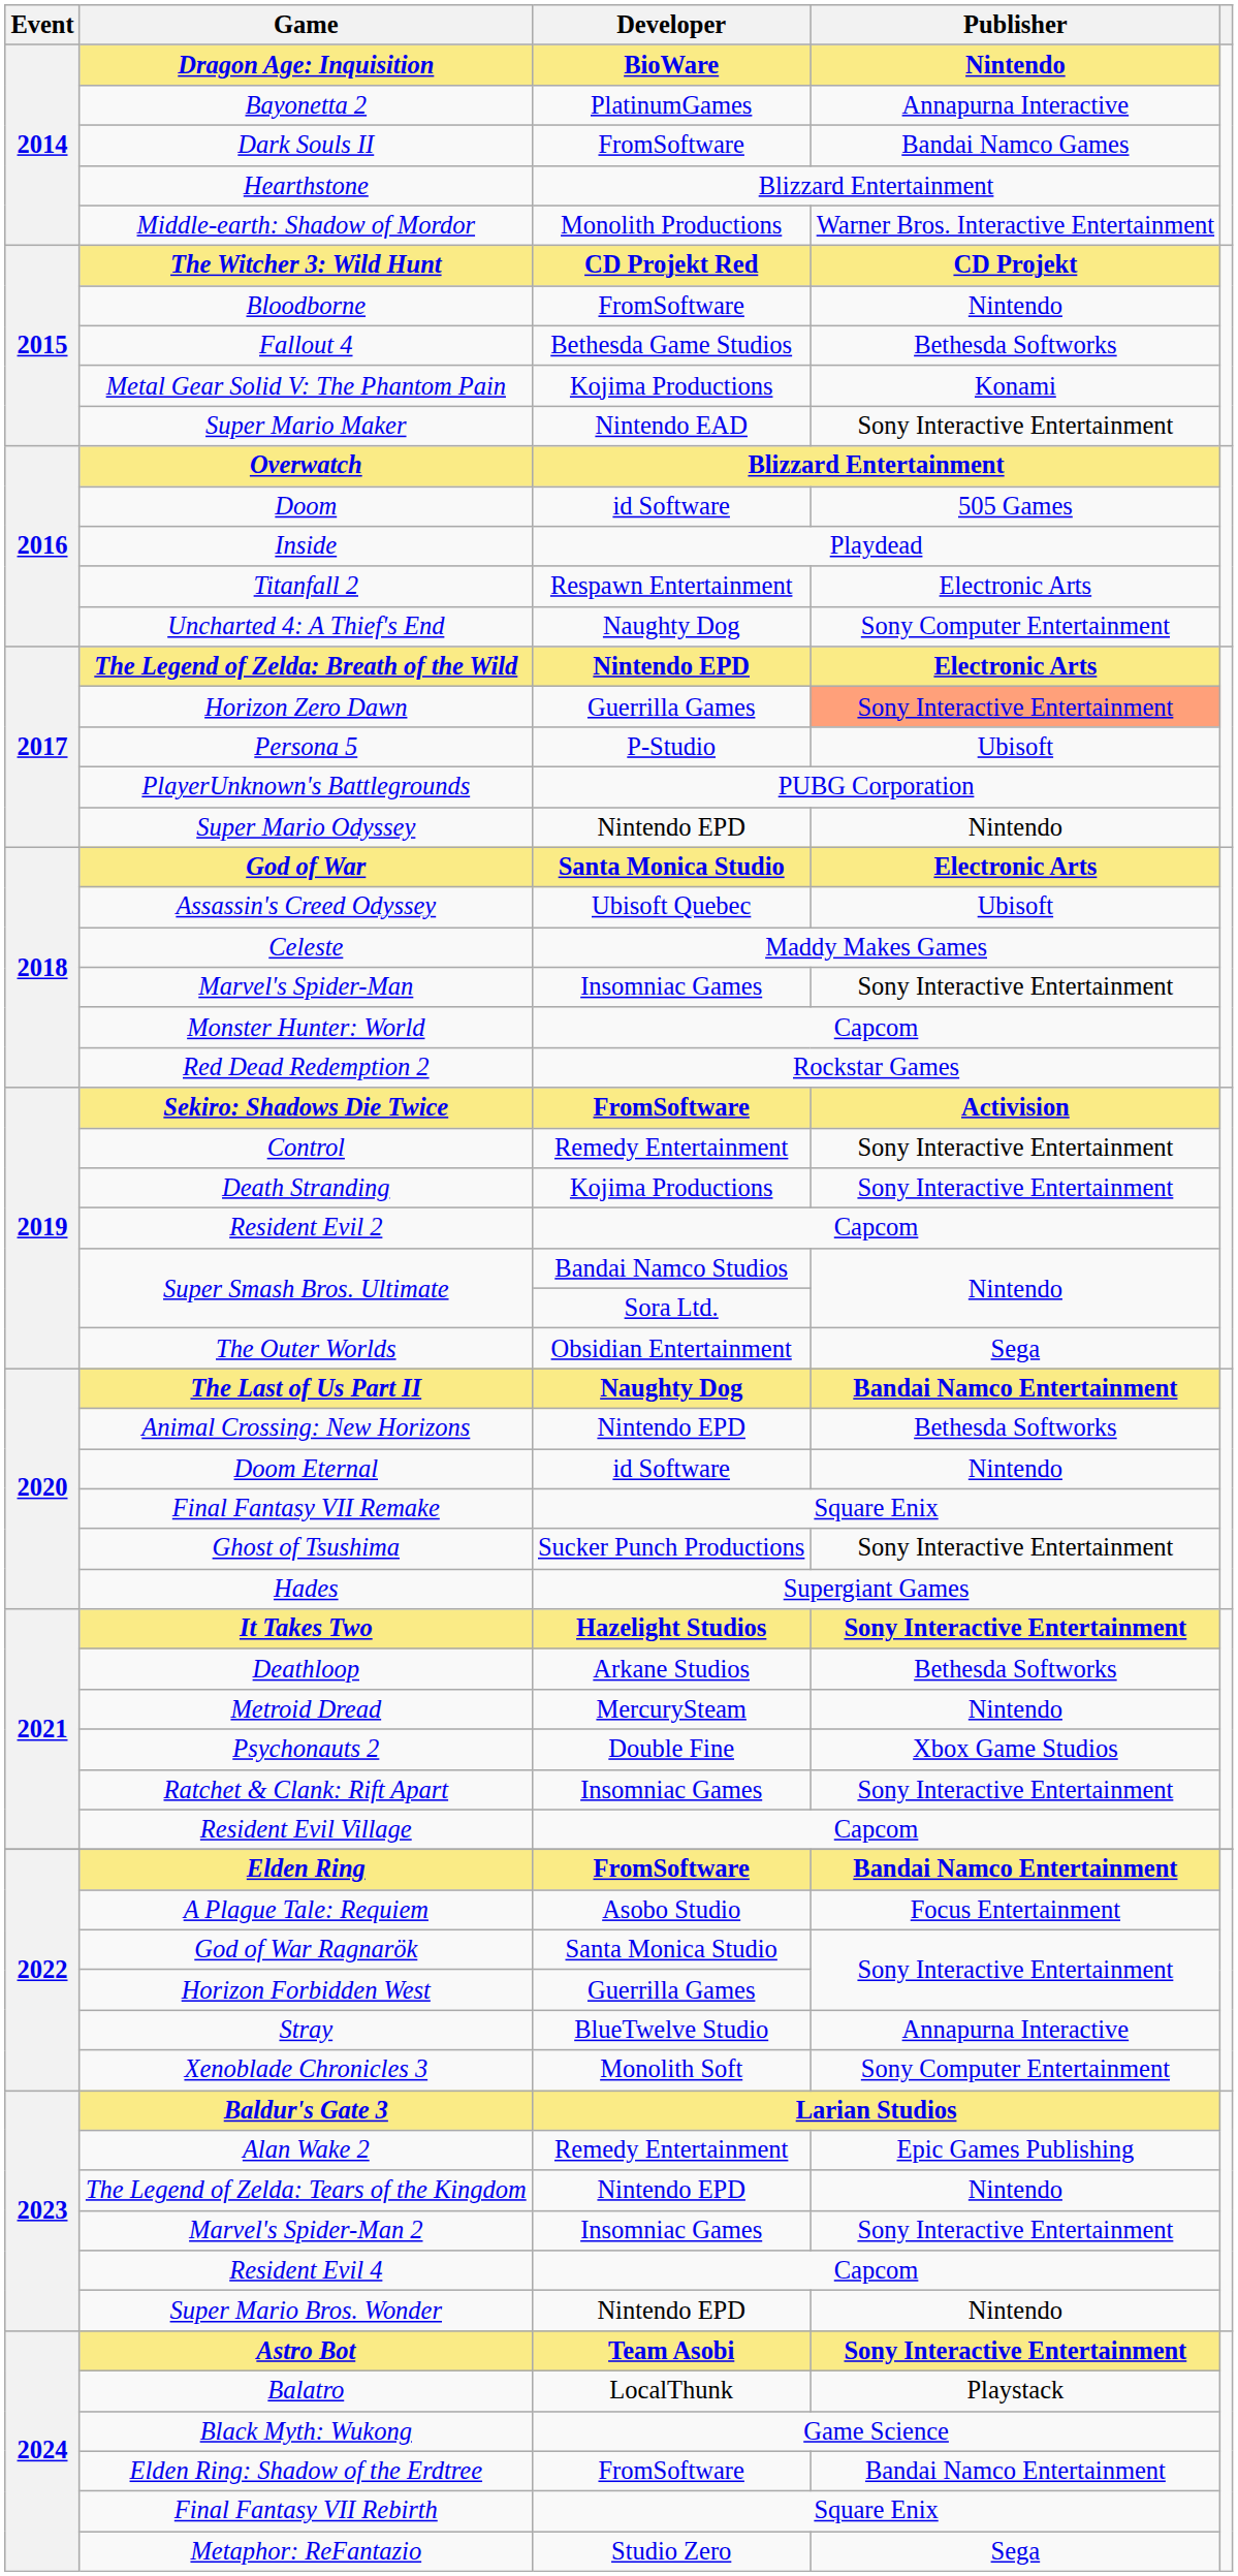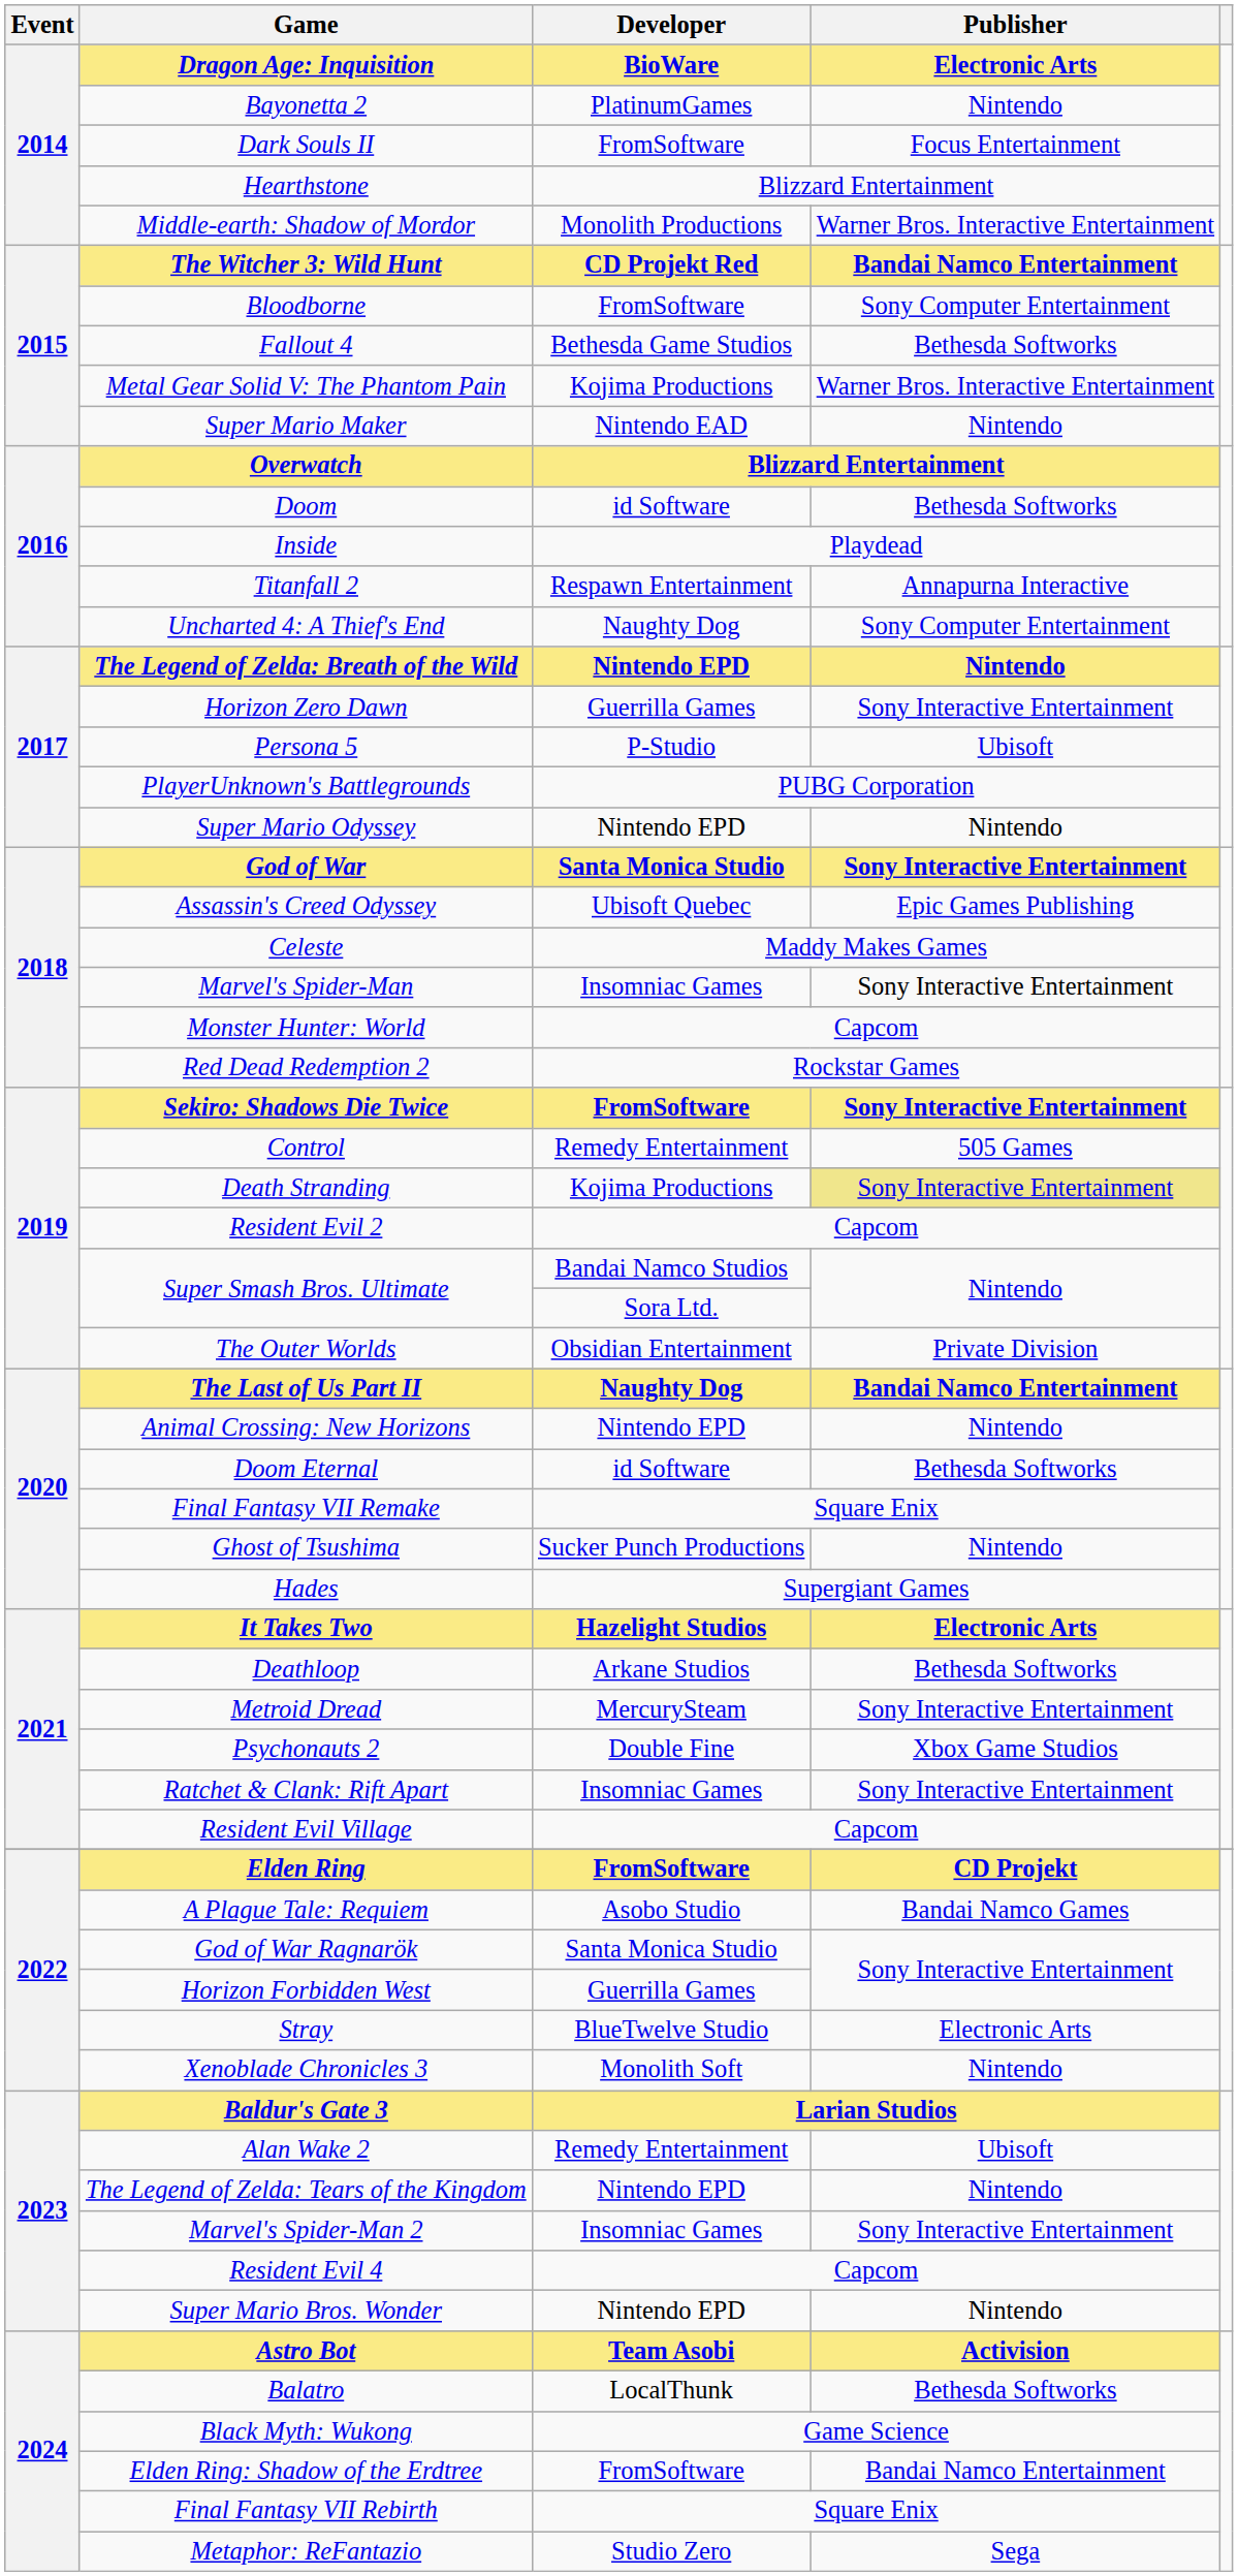Dragon Age: Inquisition | Publisher: Nintendo -> Electronic Arts
Bayonetta 2 | Publisher: Annapurna Interactive -> Nintendo
Dark Souls II | Publisher: Bandai Namco Games -> Focus Entertainment
The Witcher 3: Wild Hunt | Publisher: CD Projekt -> Bandai Namco Entertainment
Bloodborne | Publisher: Nintendo -> Sony Computer Entertainment
Metal Gear Solid V: The Phantom Pain | Publisher: Konami -> Warner Bros. Interactive Entertainment
Super Mario Maker | Publisher: Sony Interactive Entertainment -> Nintendo
Doom | Publisher: 505 Games -> Bethesda Softworks
Titanfall 2 | Publisher: Electronic Arts -> Annapurna Interactive
The Legend of Zelda: Breath of the Wild | Publisher: Electronic Arts -> Nintendo
Horizon Zero Dawn | Publisher: lightsalmon background -> no background
God of War | Publisher: Electronic Arts -> Sony Interactive Entertainment
Assassin's Creed Odyssey | Publisher: Ubisoft -> Epic Games Publishing
Sekiro: Shadows Die Twice | Publisher: Activision -> Sony Interactive Entertainment
Control | Publisher: Sony Interactive Entertainment -> 505 Games
Death Stranding | Publisher: no background -> khaki background
The Outer Worlds | Publisher: Sega -> Private Division
Animal Crossing: New Horizons | Publisher: Bethesda Softworks -> Nintendo
Doom Eternal | Publisher: Nintendo -> Bethesda Softworks
Ghost of Tsushima | Publisher: Sony Interactive Entertainment -> Nintendo
It Takes Two | Publisher: Sony Interactive Entertainment -> Electronic Arts
Metroid Dread | Publisher: Nintendo -> Sony Interactive Entertainment
Elden Ring | Publisher: Bandai Namco Entertainment -> CD Projekt
A Plague Tale: Requiem | Publisher: Focus Entertainment -> Bandai Namco Games
Stray | Publisher: Annapurna Interactive -> Electronic Arts
Xenoblade Chronicles 3 | Publisher: Sony Computer Entertainment -> Nintendo
Alan Wake 2 | Publisher: Epic Games Publishing -> Ubisoft
Astro Bot | Publisher: Sony Interactive Entertainment -> Activision
Balatro | Publisher: Playstack -> Bethesda Softworks
